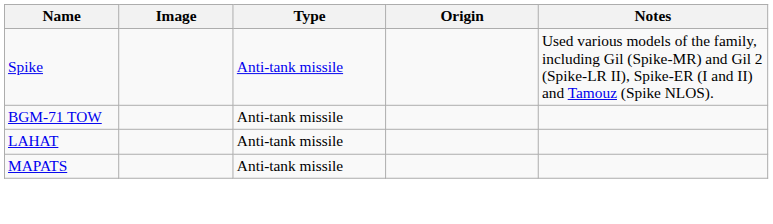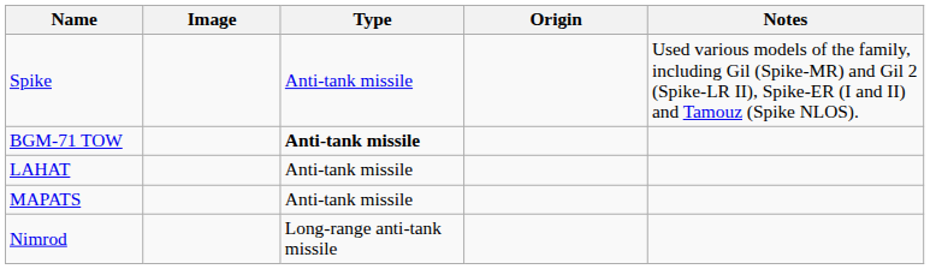BGM-71 TOW | Type: normal -> bold
+ row: Nimrod | Long-range anti-tank missile
